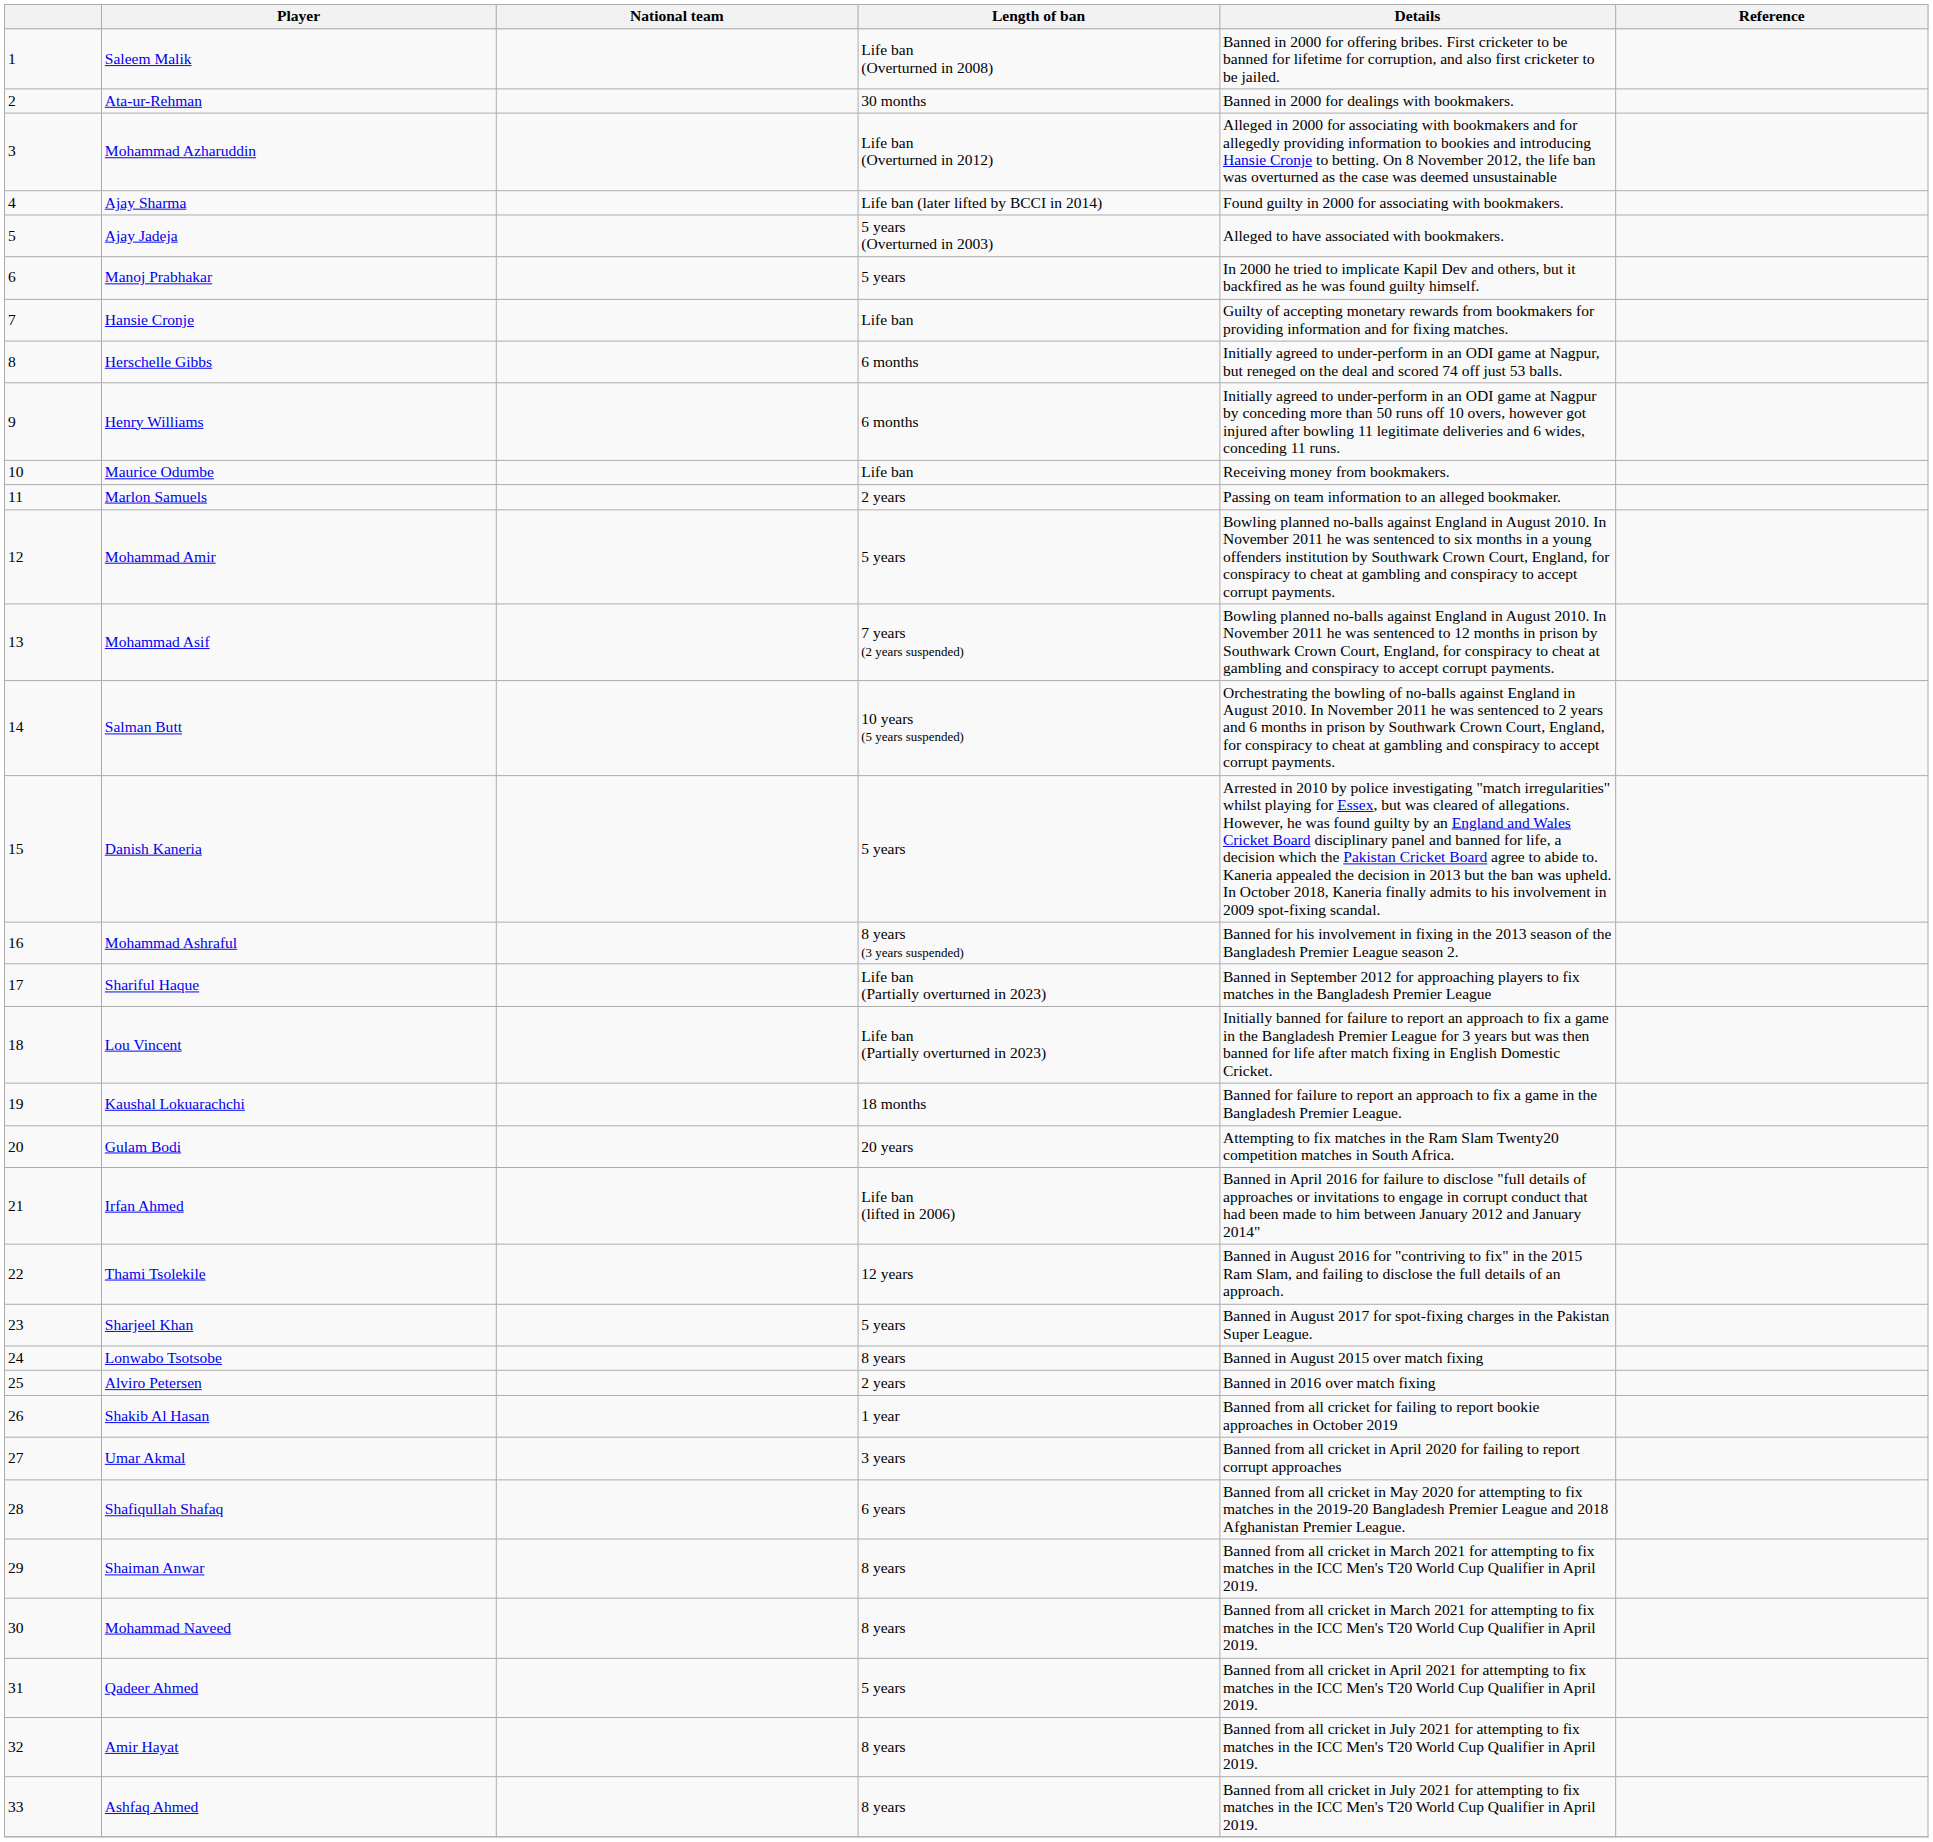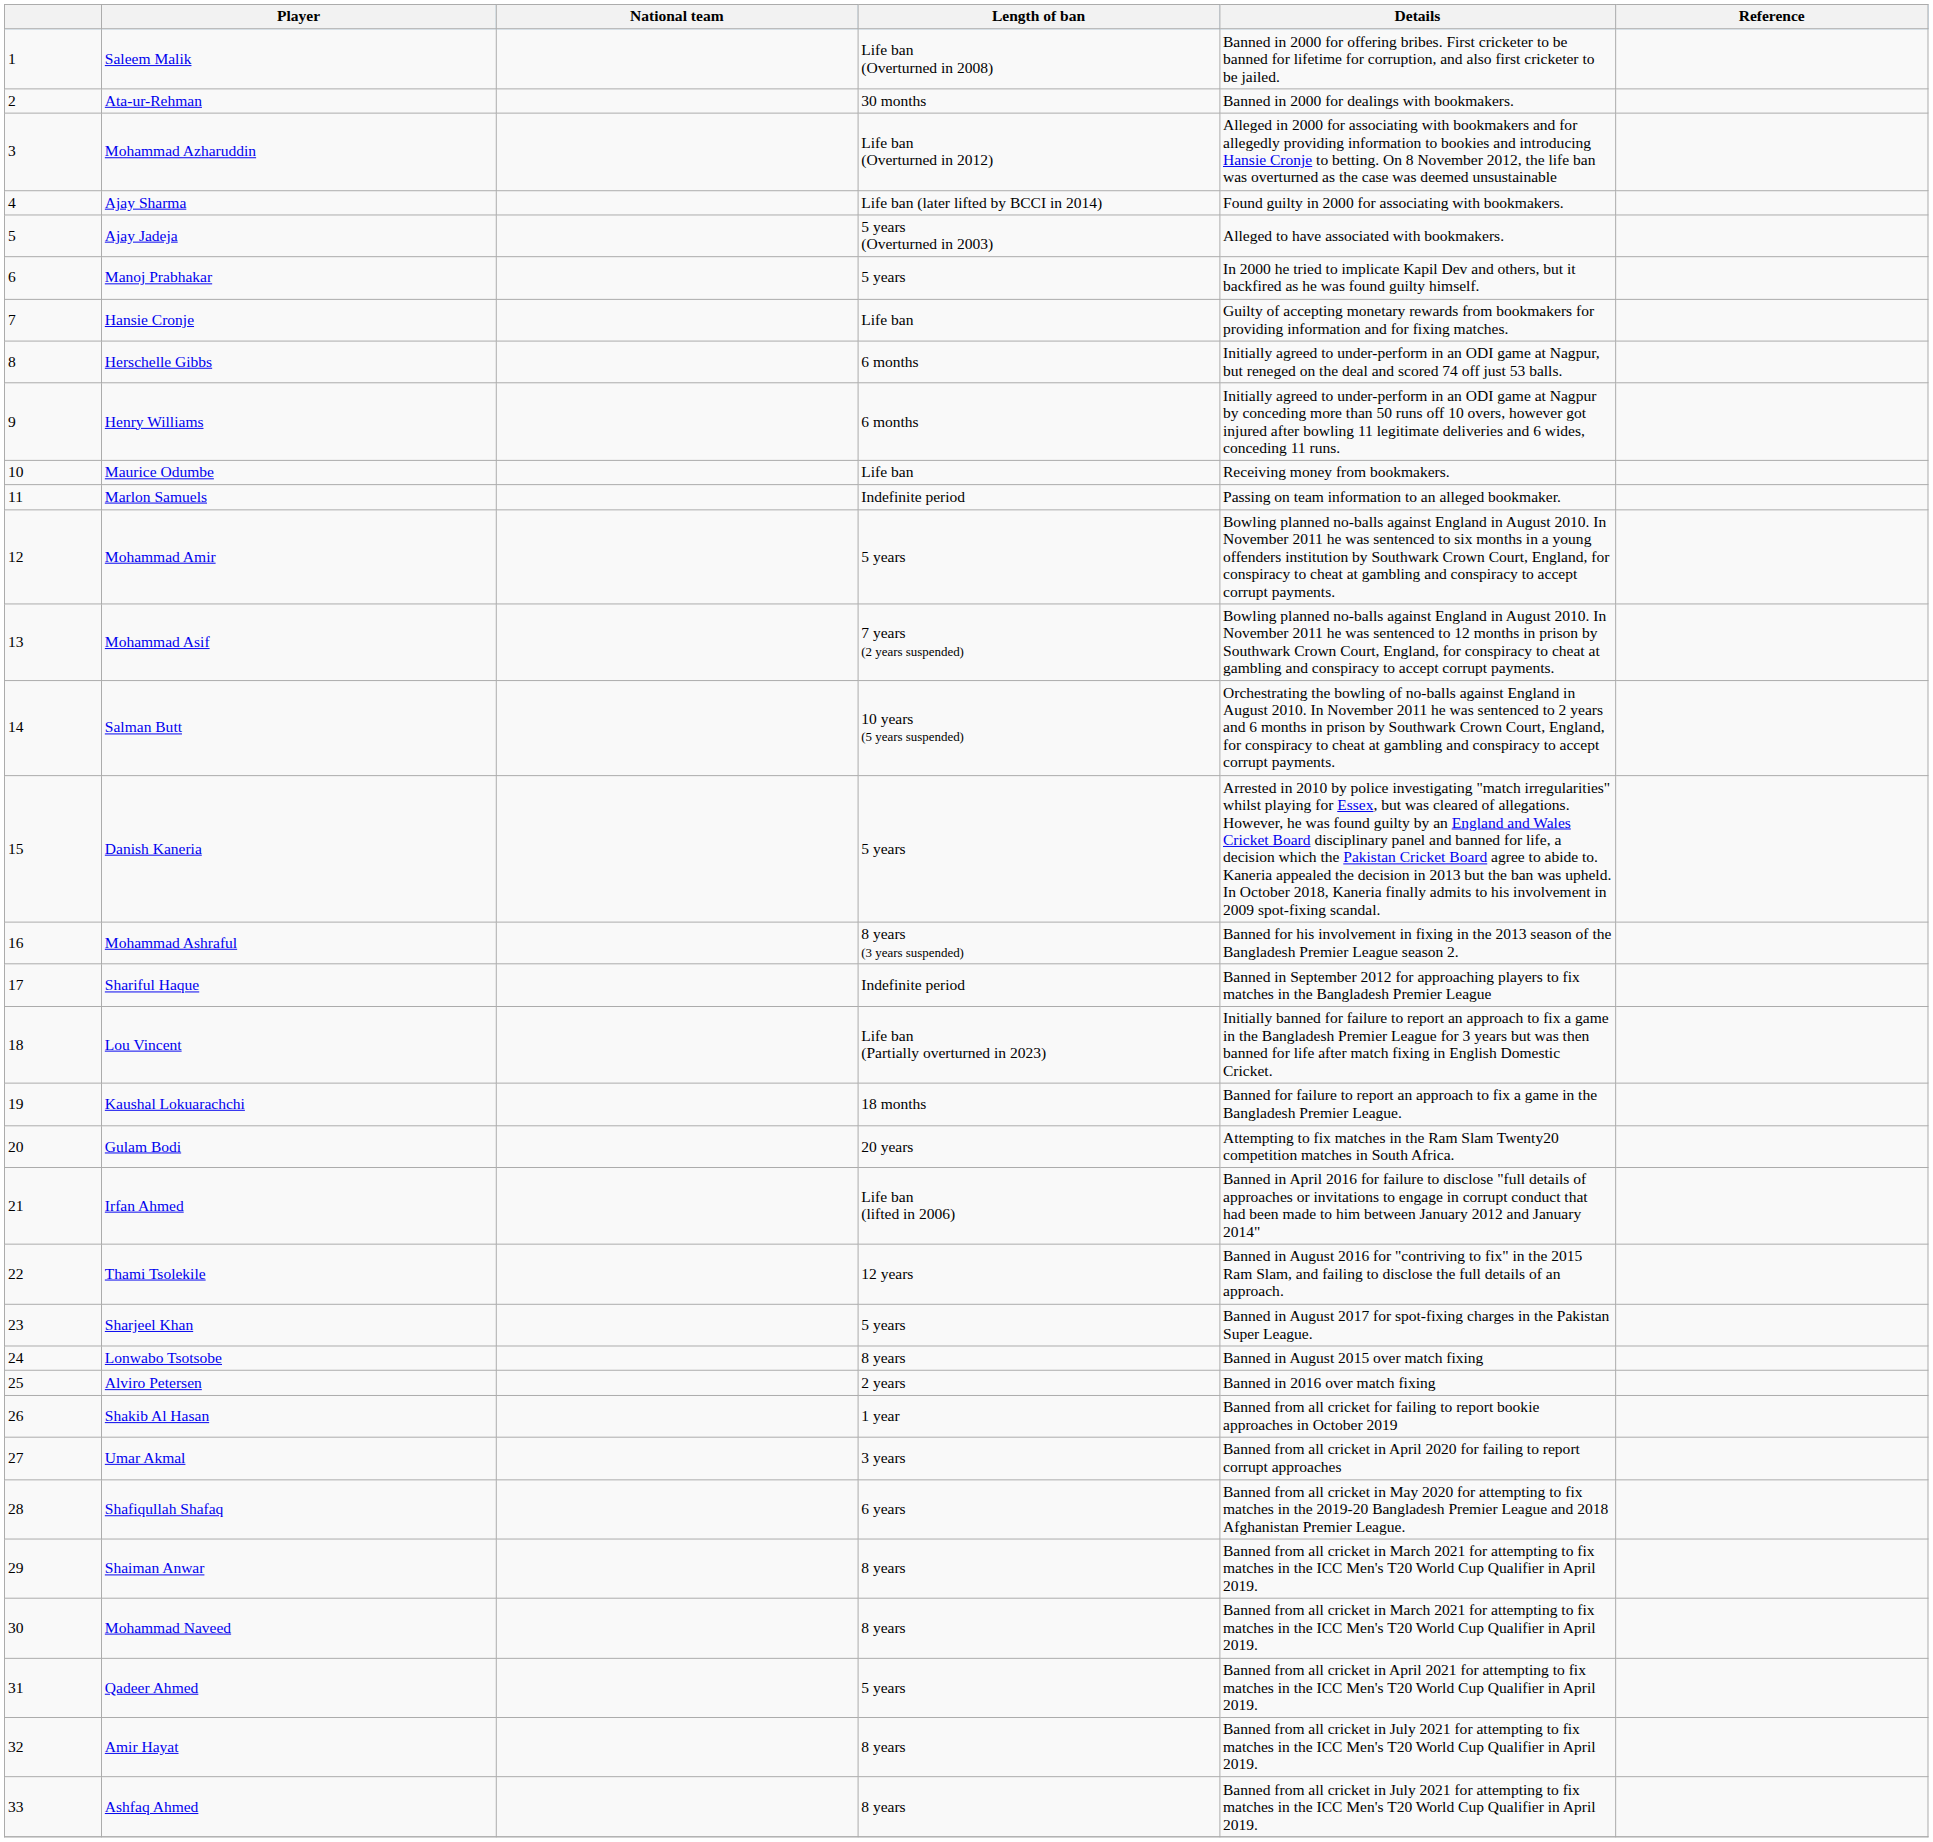Marlon Samuels | Length of ban: 2 years -> Indefinite period
Shariful Haque | Length of ban: Life ban (Partially overturned in 2023) -> Indefinite period
